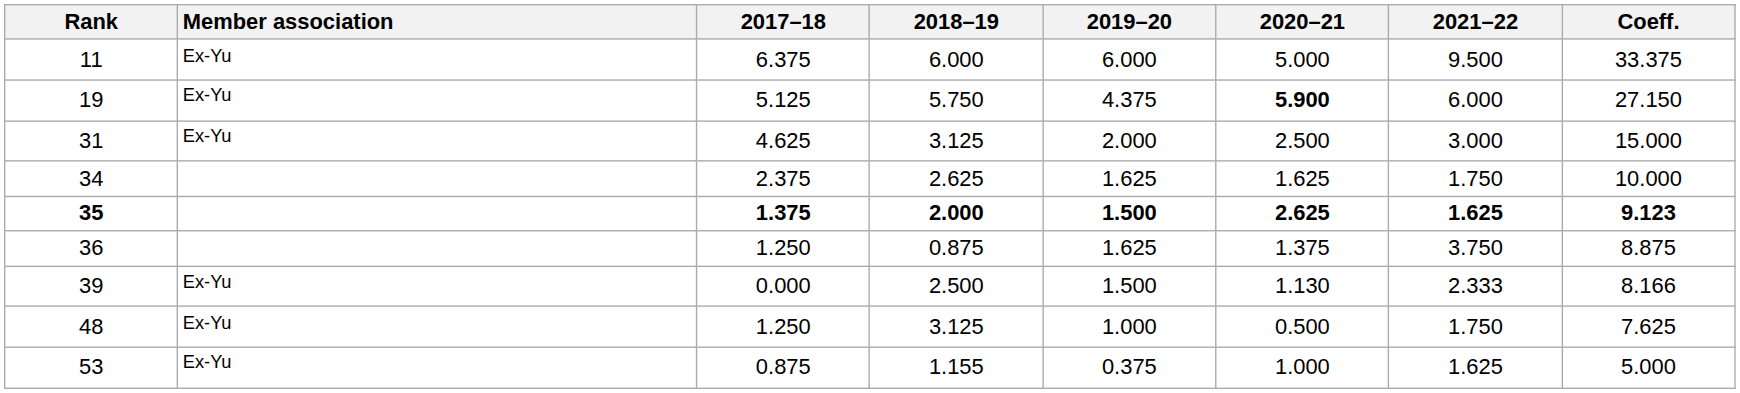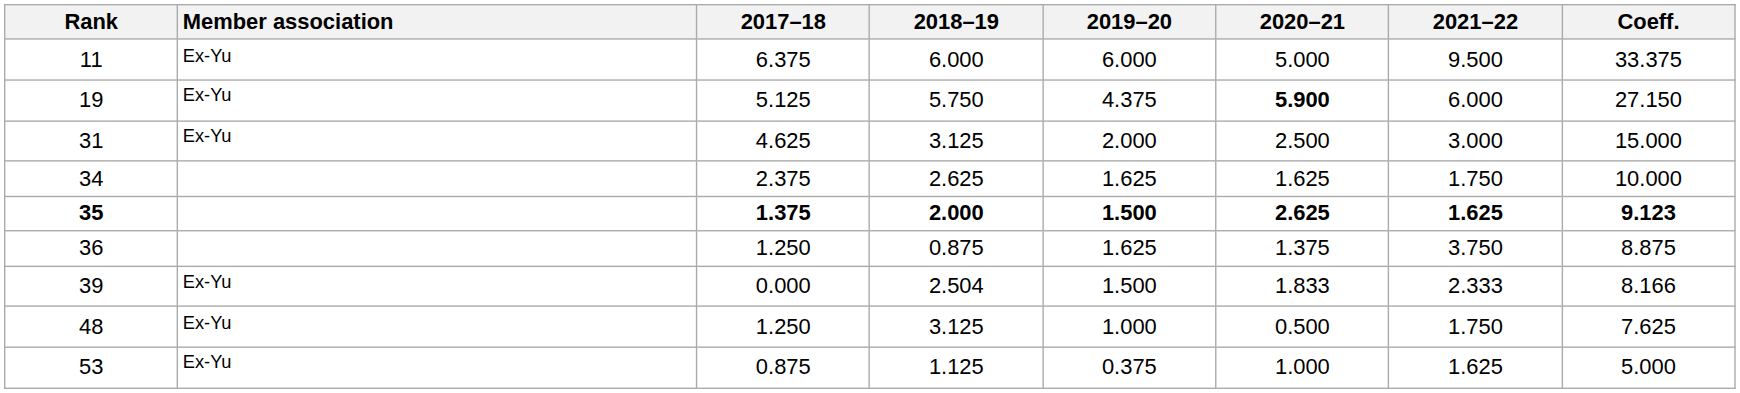39 | 2018–19: 2.500 -> 2.504
39 | 2020–21: 1.130 -> 1.833
53 | 2018–19: 1.155 -> 1.125
